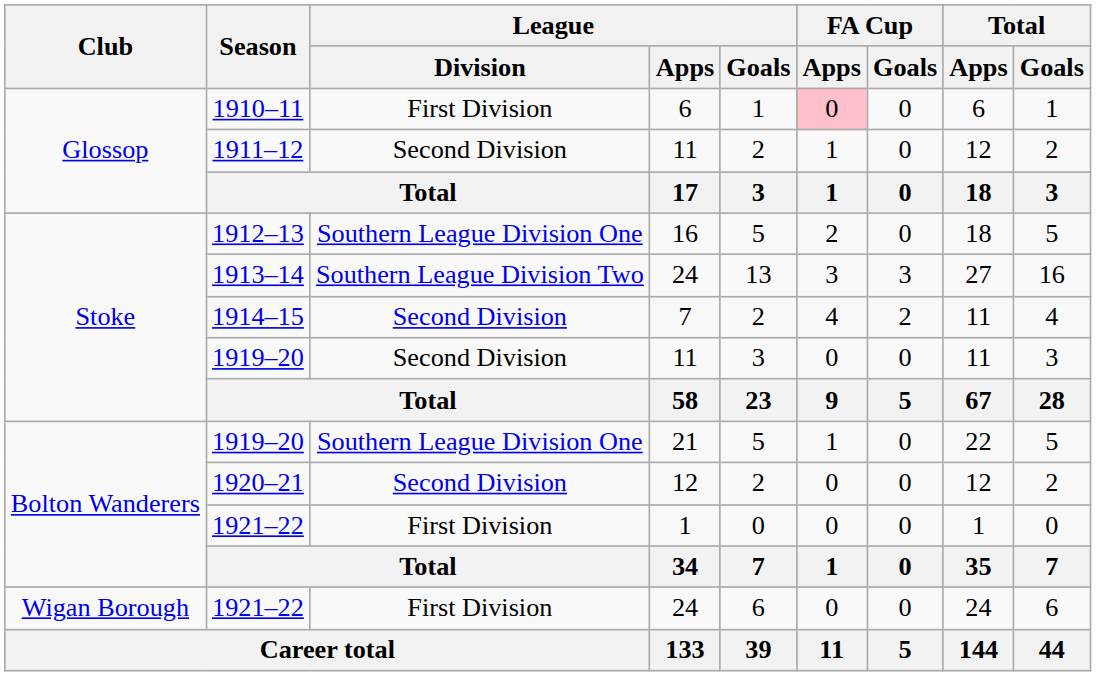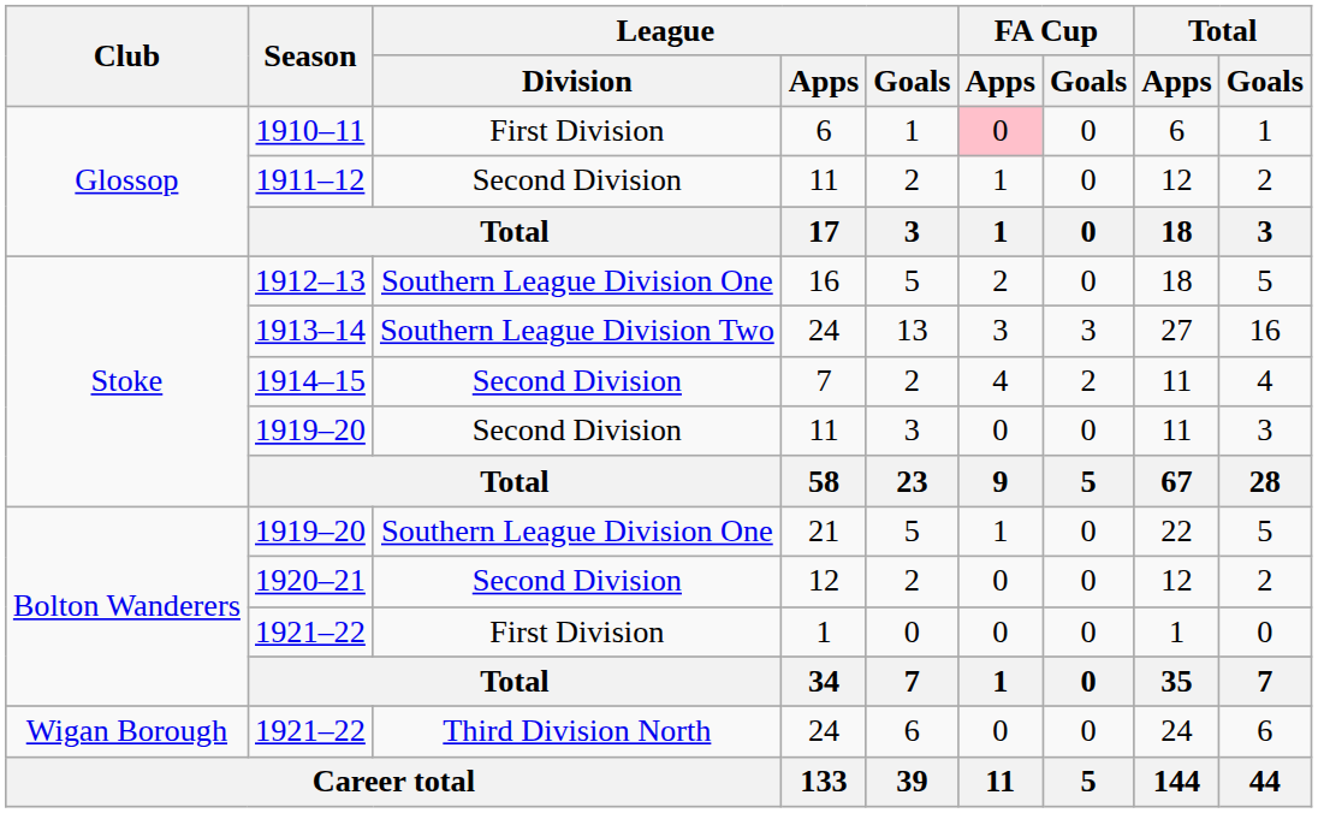1921–22 / 24 | League / Division: First Division -> Third Division North
